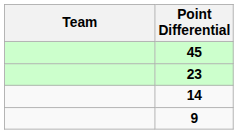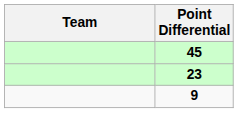- row: 14
